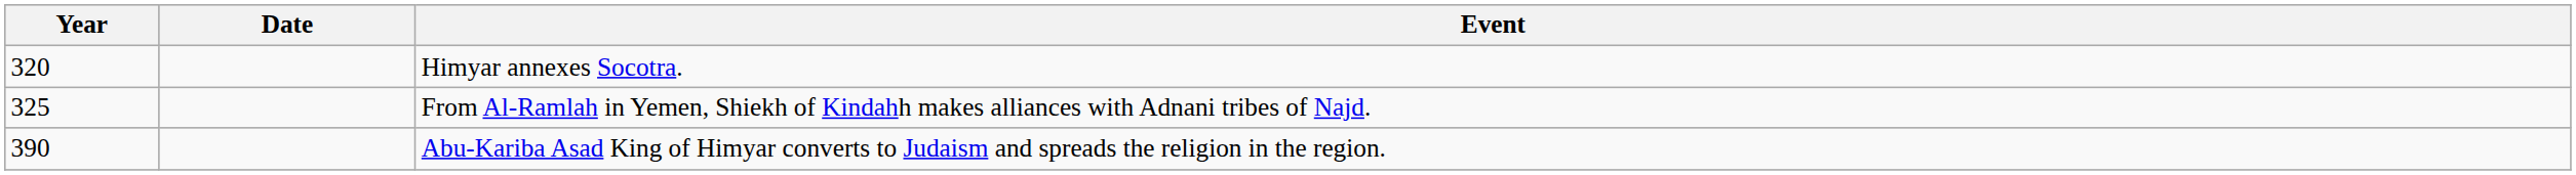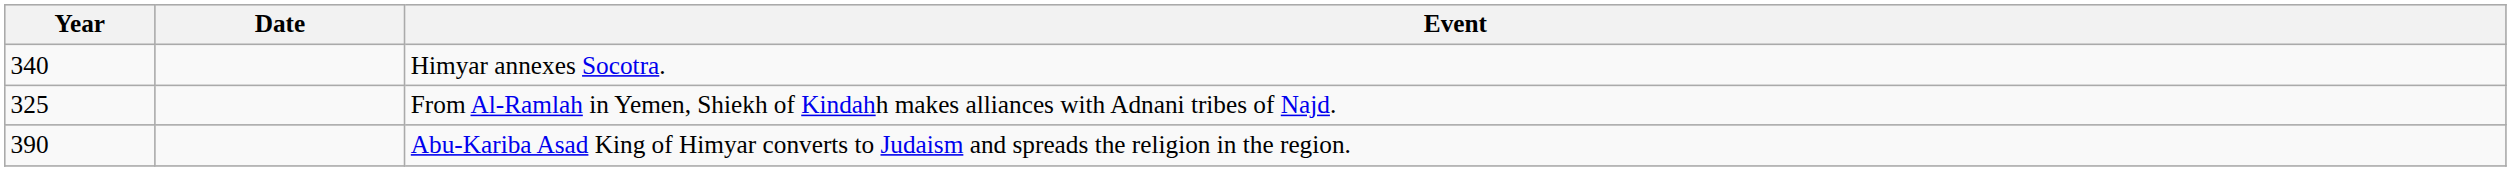Himyar annexes Socotra. | Year: 320 -> 340
